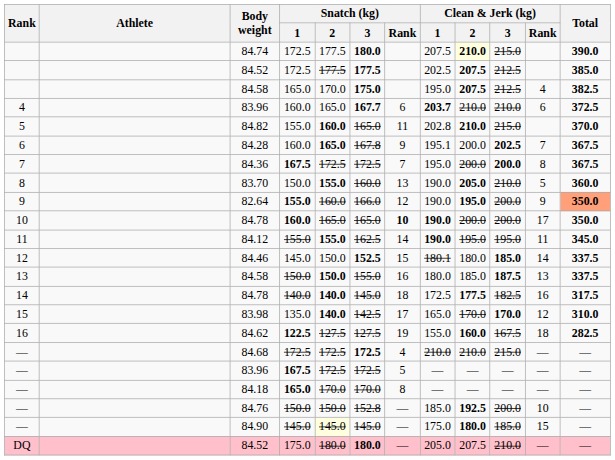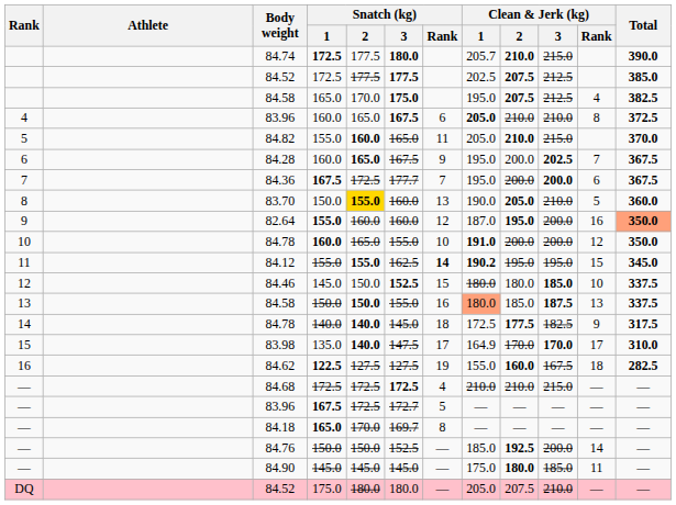84.74 | Snatch (kg) / 1: normal -> bold
84.74 | Clean & Jerk (kg) / 1: 207.5 -> 205.7
84.74 | Clean & Jerk (kg) / 2: lightyellow background -> no background
4 / 83.96 | Snatch (kg) / 3: 167.7 -> 167.5
4 / 83.96 | Clean & Jerk (kg) / 1: 203.7 -> 205.0
4 / 83.96 | Clean & Jerk (kg) / Rank: 6 -> 8
84.82 | Clean & Jerk (kg) / 1: 202.8 -> 205.0
84.28 | Snatch (kg) / 3: 167.8 -> 167.5
84.28 | Clean & Jerk (kg) / 1: 195.1 -> 195.0
84.36 | Snatch (kg) / 3: 172.5 -> 177.7
84.36 | Clean & Jerk (kg) / Rank: 8 -> 6
83.70 | Snatch (kg) / 2: no background -> gold background
82.64 | Snatch (kg) / 3: 166.0 -> 160.0
82.64 | Clean & Jerk (kg) / 1: 190.0 -> 187.0
82.64 | Clean & Jerk (kg) / Rank: 9 -> 16
10 / 84.78 | Snatch (kg) / 3: 165.0 -> 155.0
10 / 84.78 | Snatch (kg) / Rank: bold -> normal
10 / 84.78 | Clean & Jerk (kg) / 1: 190.0 -> 191.0
10 / 84.78 | Clean & Jerk (kg) / Rank: 17 -> 12
84.12 | Snatch (kg) / Rank: normal -> bold
84.12 | Clean & Jerk (kg) / 1: 190.0 -> 190.2
84.12 | Clean & Jerk (kg) / Rank: 11 -> 15
84.46 | Clean & Jerk (kg) / 1: 180.1 -> 180.0
84.46 | Clean & Jerk (kg) / Rank: 14 -> 10
13 / 84.58 | Clean & Jerk (kg) / 1: no background -> lightsalmon background
14 / 84.78 | Clean & Jerk (kg) / Rank: 16 -> 9
83.98 | Snatch (kg) / 3: 142.5 -> 147.5
83.98 | Clean & Jerk (kg) / 1: 165.0 -> 164.9
83.98 | Clean & Jerk (kg) / Rank: 12 -> 17
— / 83.96 | Snatch (kg) / 3: 172.5 -> 172.7
84.18 | Snatch (kg) / 3: 170.0 -> 169.7
84.76 | Snatch (kg) / 3: 152.8 -> 152.5
84.76 | Clean & Jerk (kg) / Rank: 10 -> 14
84.90 | Snatch (kg) / 2: lightyellow background -> no background
84.90 | Clean & Jerk (kg) / Rank: 15 -> 11
DQ / 84.52 | Snatch (kg) / 3: bold -> normal
